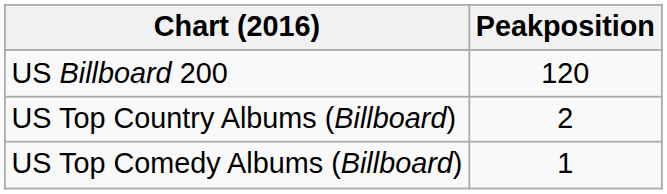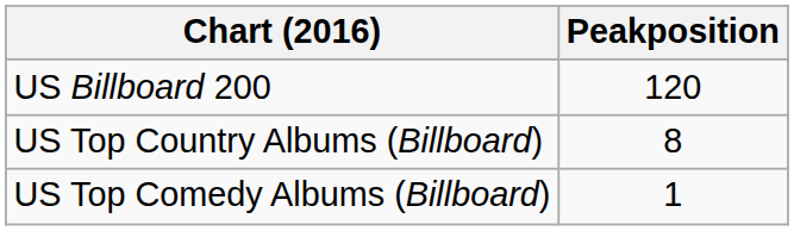US Top Country Albums (Billboard) | Peakposition: 2 -> 8
